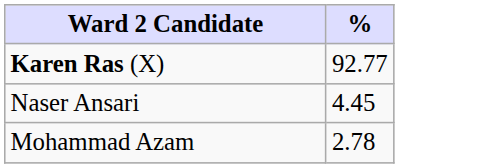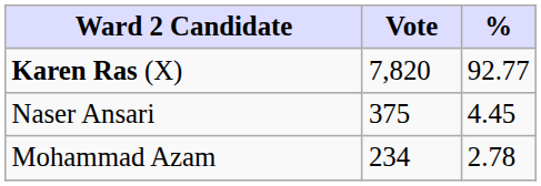+ column: Vote | 7,820 | 375 | 234
